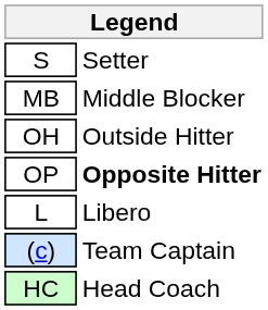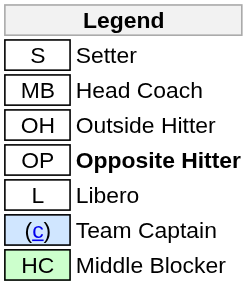MB | column 2: Middle Blocker -> Head Coach
HC | column 2: Head Coach -> Middle Blocker
